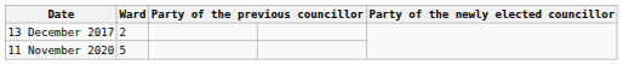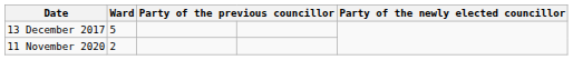13 December 2017 | Ward: 2 -> 5
11 November 2020 | Ward: 5 -> 2
